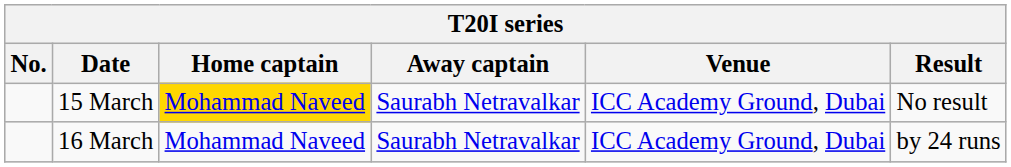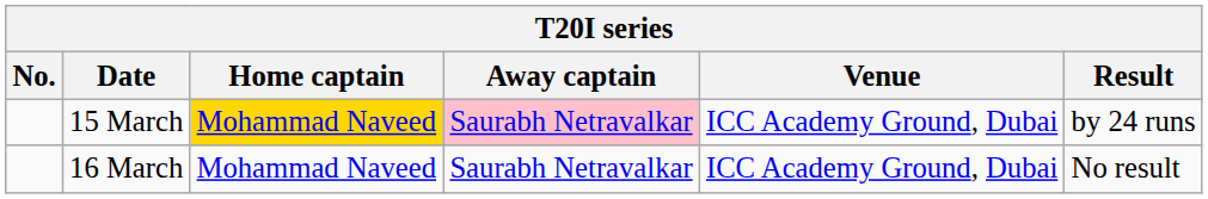15 March | Away captain: no background -> pink background
15 March | Result: No result -> by 24 runs
16 March | Result: by 24 runs -> No result
